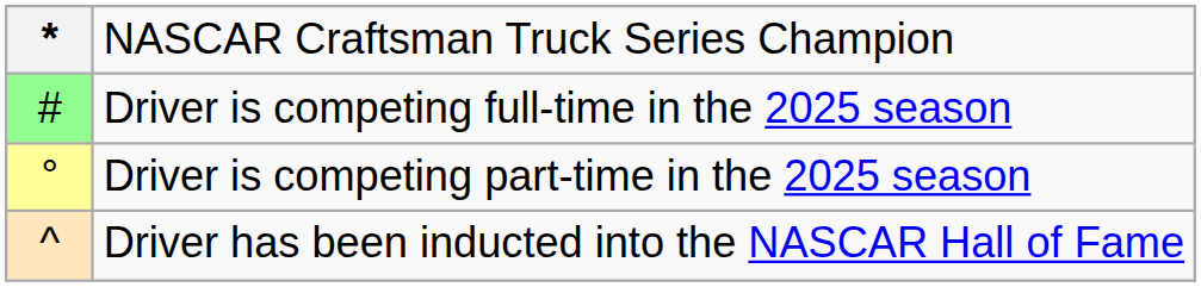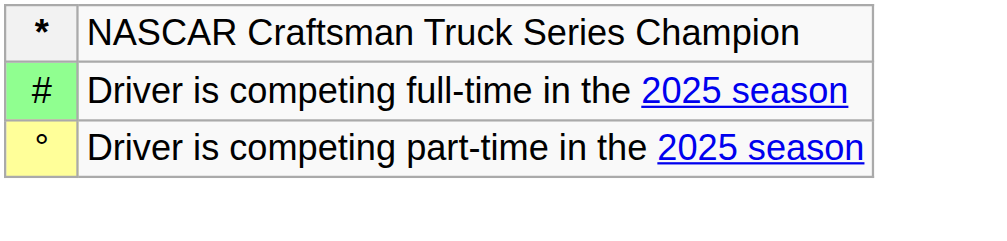- row: ^ | Driver has been inducted into the NASCAR Hall of Fame
